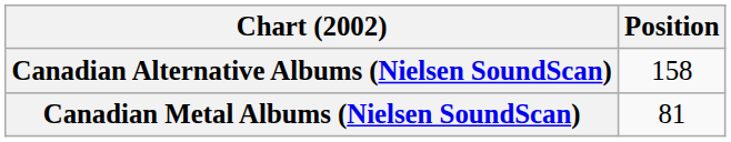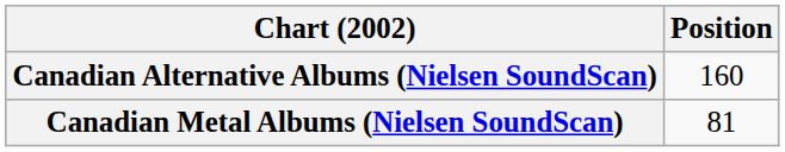Canadian Alternative Albums (Nielsen SoundScan) | Position: 158 -> 160
